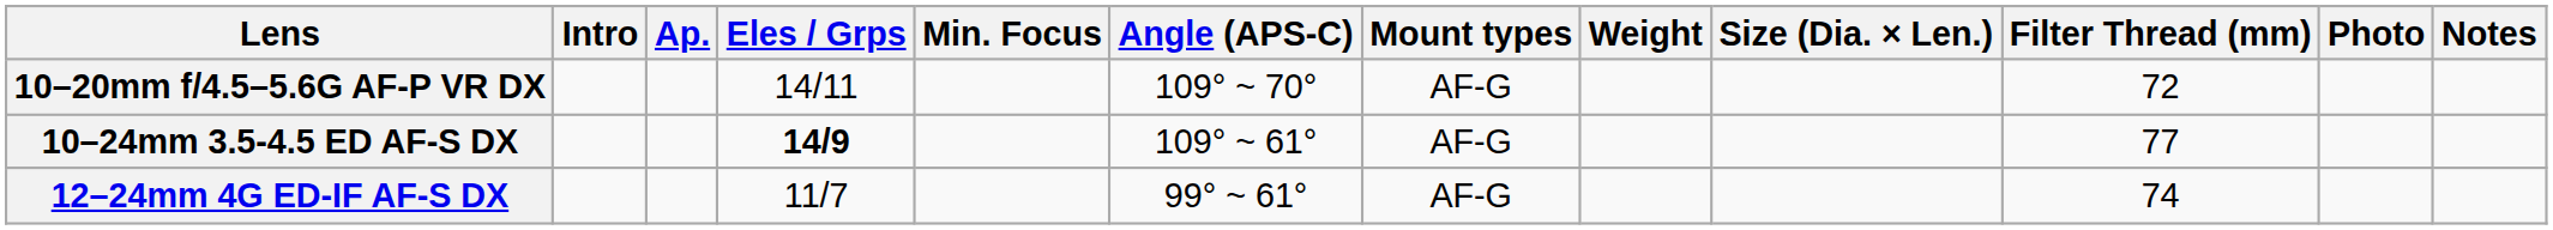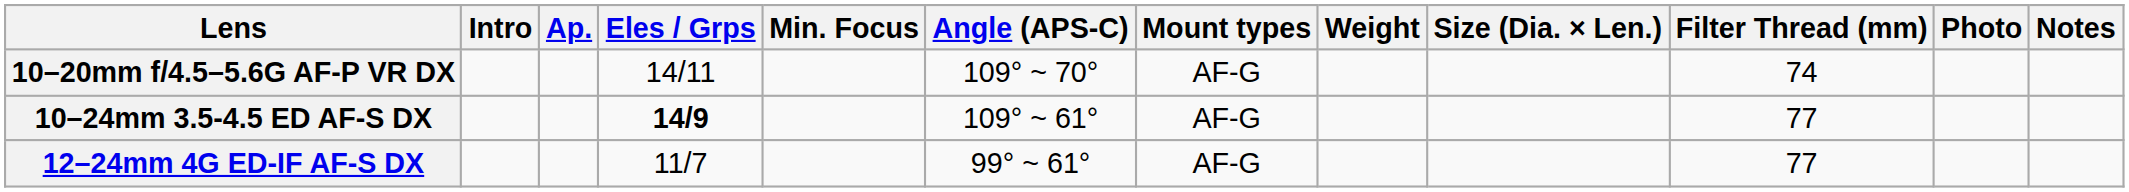10–20mm f/4.5–5.6G AF-P VR DX | Filter Thread (mm): 72 -> 74
12–24mm 4G ED-IF AF-S DX | Filter Thread (mm): 74 -> 77
